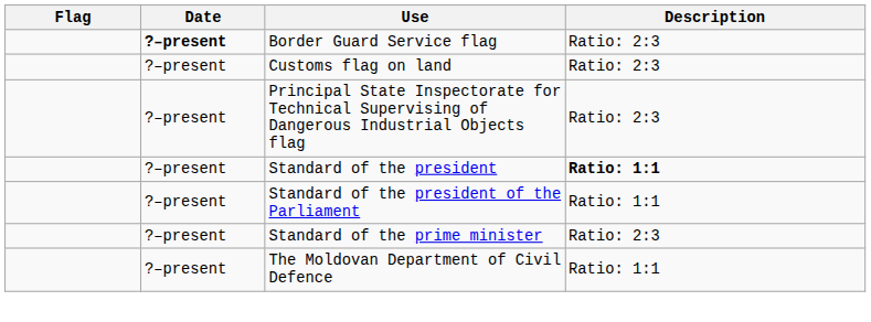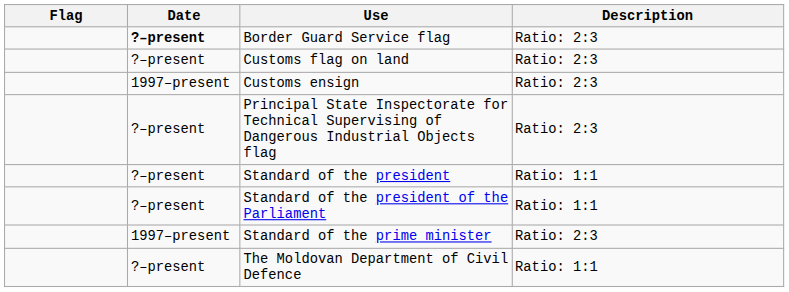+ row: 1997–present | Customs ensign | Ratio: 2:3
Standard of the president | Description: bold -> normal
Standard of the prime minister | Date: ?–present -> 1997–present
